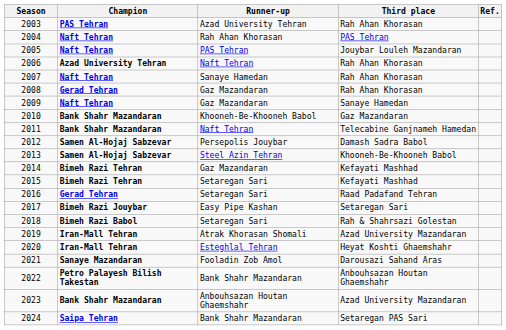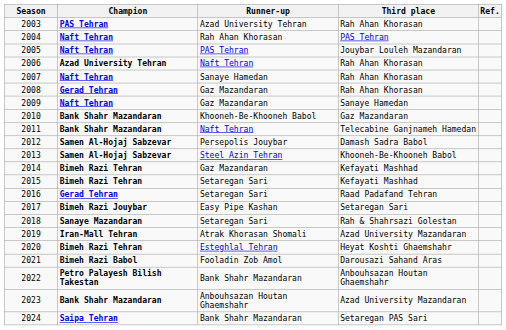2018 | Champion: Bimeh Razi Babol -> Sanaye Mazandaran
2020 | Champion: Iran-Mall Tehran -> Bimeh Razi Tehran
2021 | Champion: Sanaye Mazandaran -> Bimeh Razi Babol
